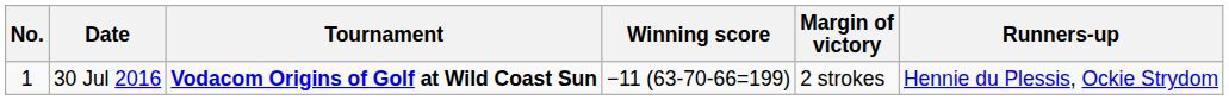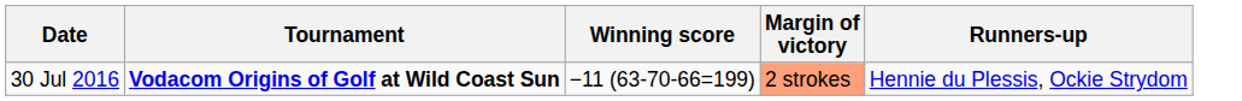- column: No. | 1
30 Jul 2016 | Margin of victory: no background -> lightsalmon background
